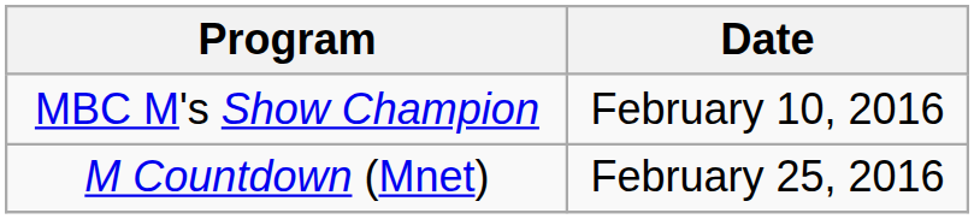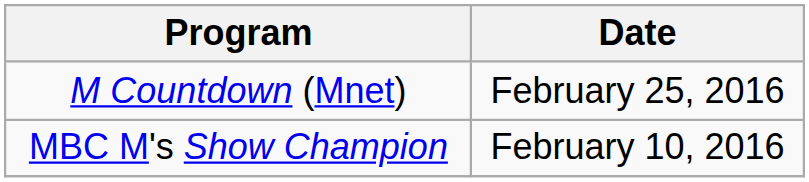rows swapped: MBC M's Show Champion <-> M Countdown (Mnet)
